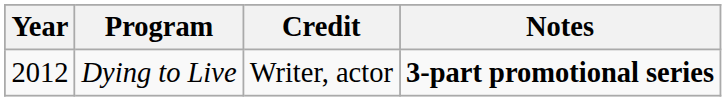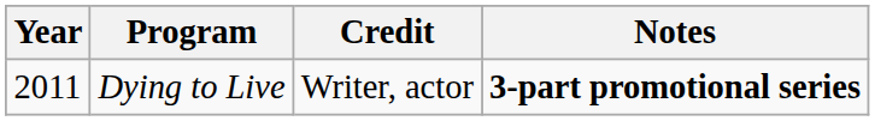Dying to Live | Year: 2012 -> 2011
